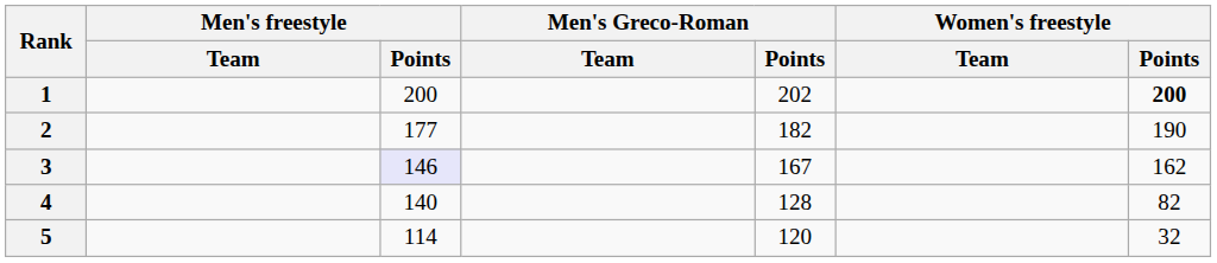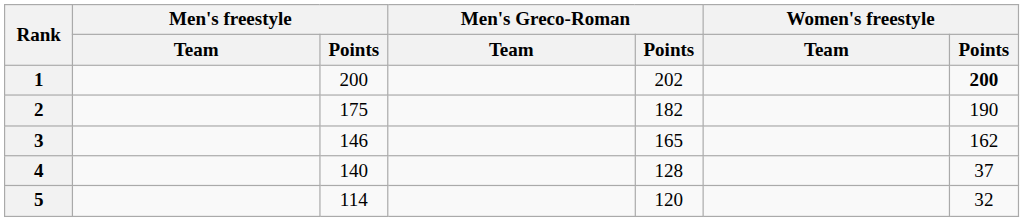2 | Men's freestyle / Points: 177 -> 175
3 | Men's freestyle / Points: lavender background -> no background
3 | Men's Greco-Roman / Points: 167 -> 165
4 | Women's freestyle / Points: 82 -> 37
